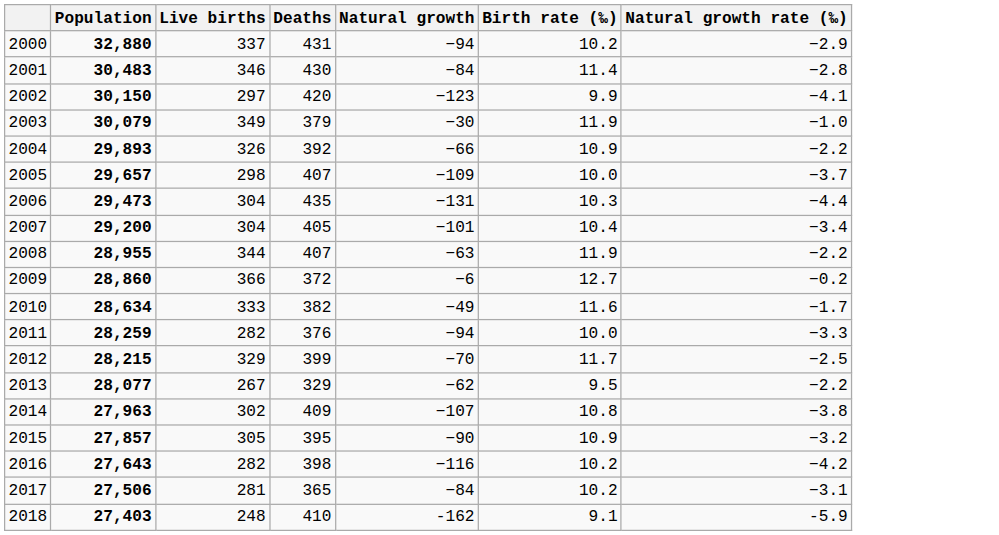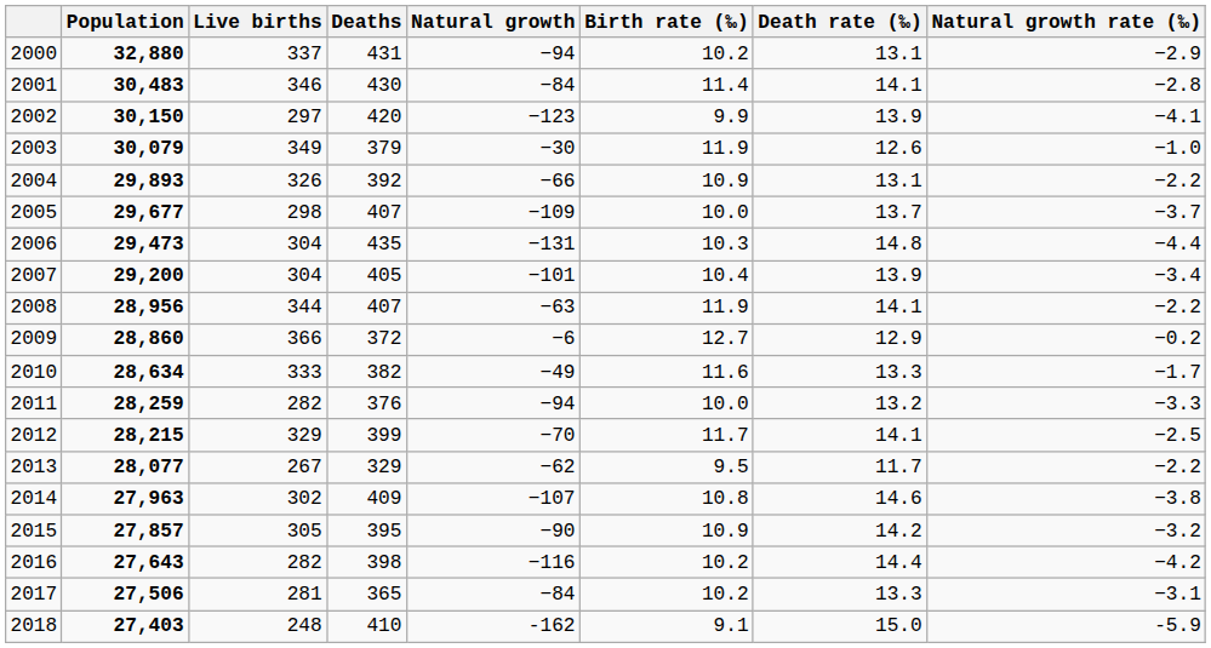+ column: Death rate (‰) | 13.1 | 14.1 | 13.9 | 12.6 | 13.1 | 13.7 | 14.8 | 13.9 | 14.1 | 12.9 | 13.3 | 13.2 | 14.1 | 11.7 | 14.6 | 14.2 | 14.4 | 13.3 | 15.0
2005 | Population: 29,657 -> 29,677
2008 | Population: 28,955 -> 28,956
